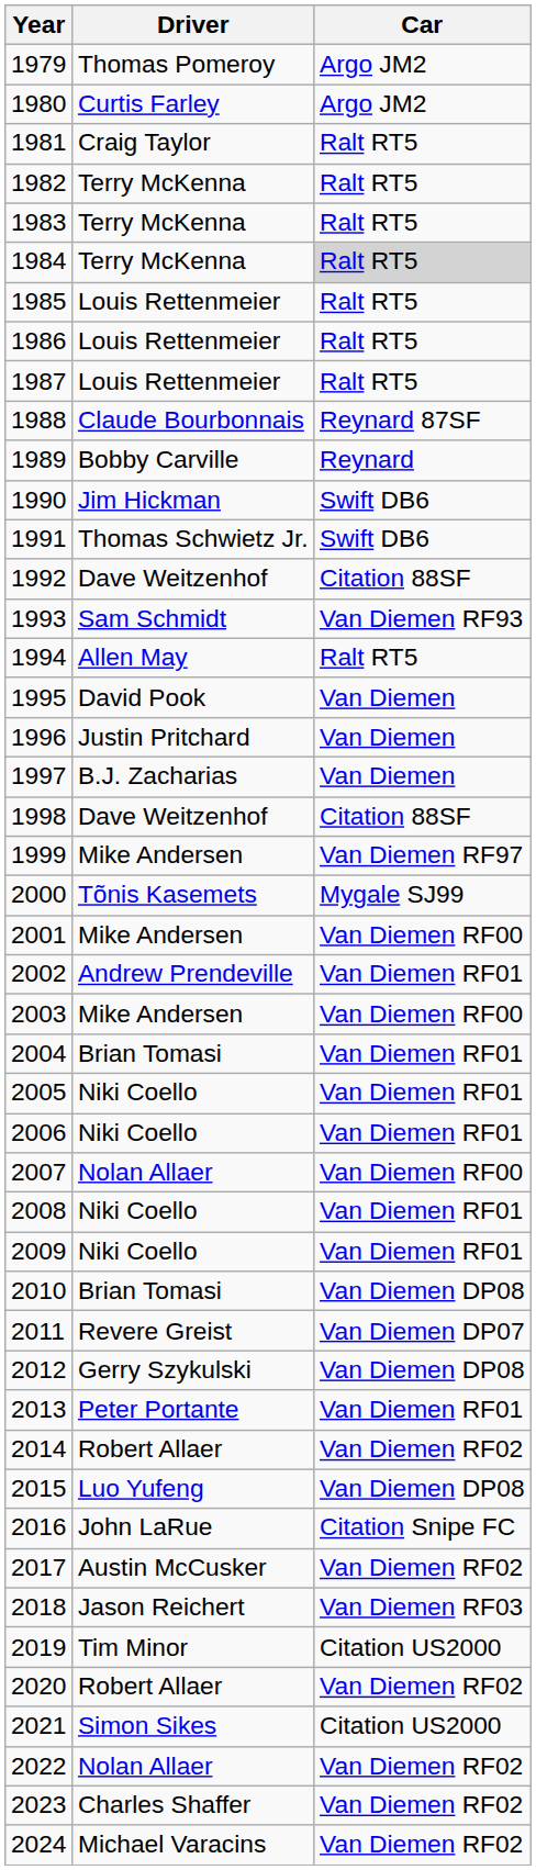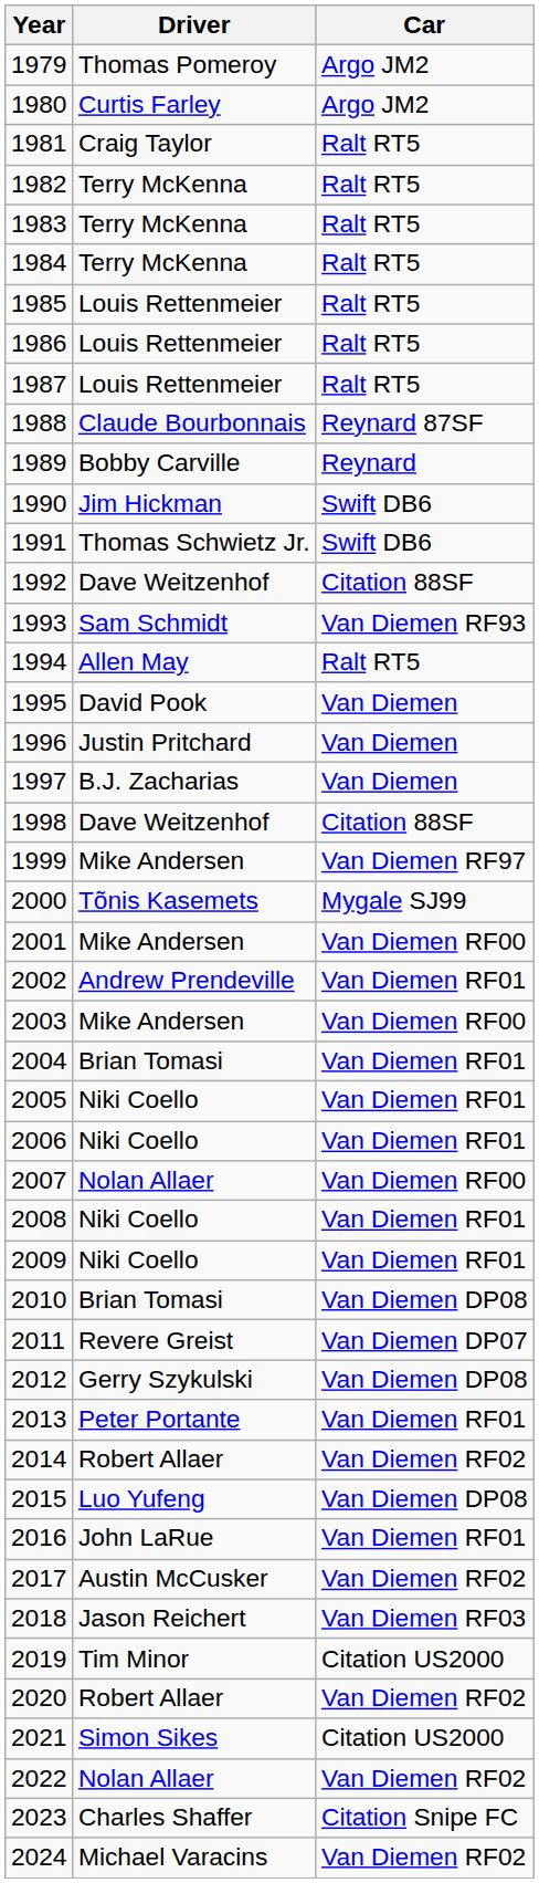1984 | Car: lightgrey background -> no background
2016 | Car: Citation Snipe FC -> Van Diemen RF01
2023 | Car: Van Diemen RF02 -> Citation Snipe FC
